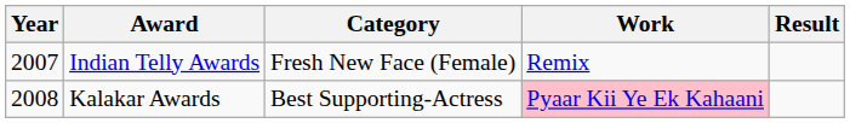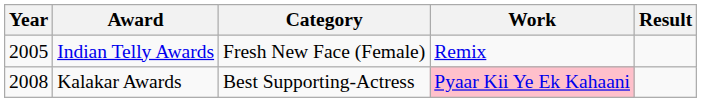Indian Telly Awards | Year: 2007 -> 2005
